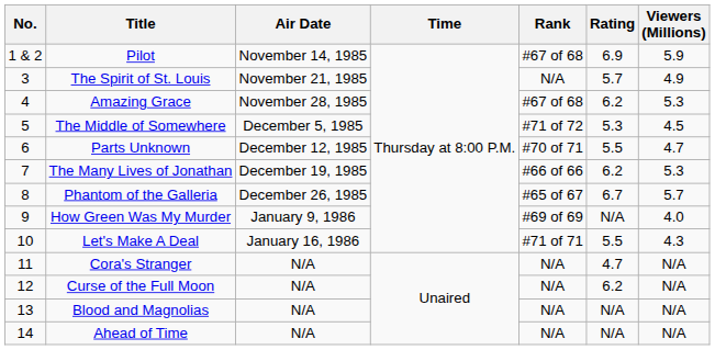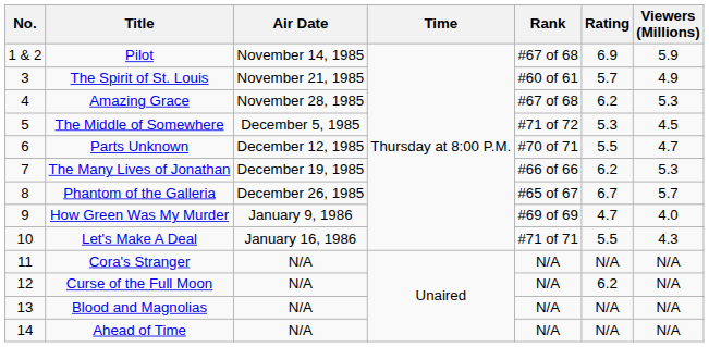The Spirit of St. Louis | Rank: N/A -> #60 of 61
How Green Was My Murder | Rating: N/A -> 4.7
Cora's Stranger | Rating: 4.7 -> N/A
